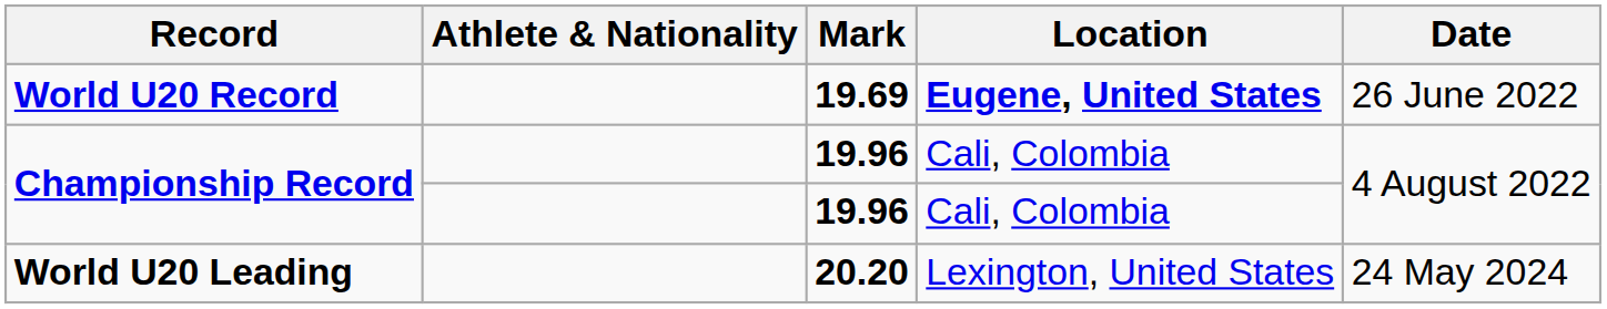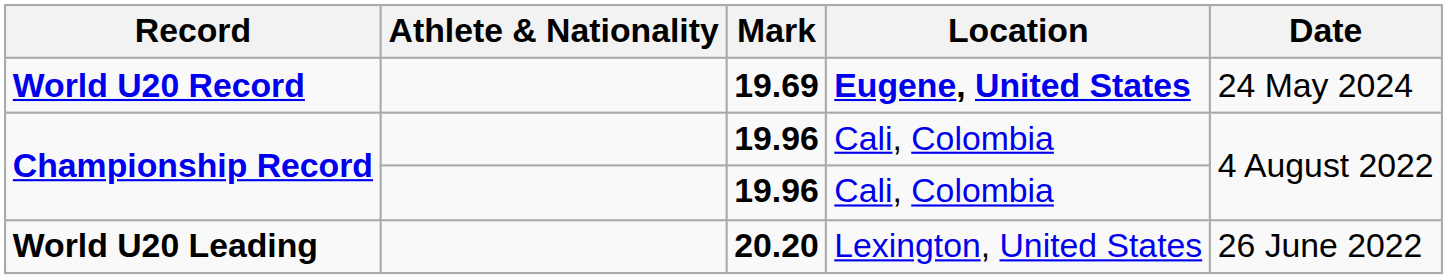World U20 Record | Date: 26 June 2022 -> 24 May 2024
World U20 Leading | Date: 24 May 2024 -> 26 June 2022
